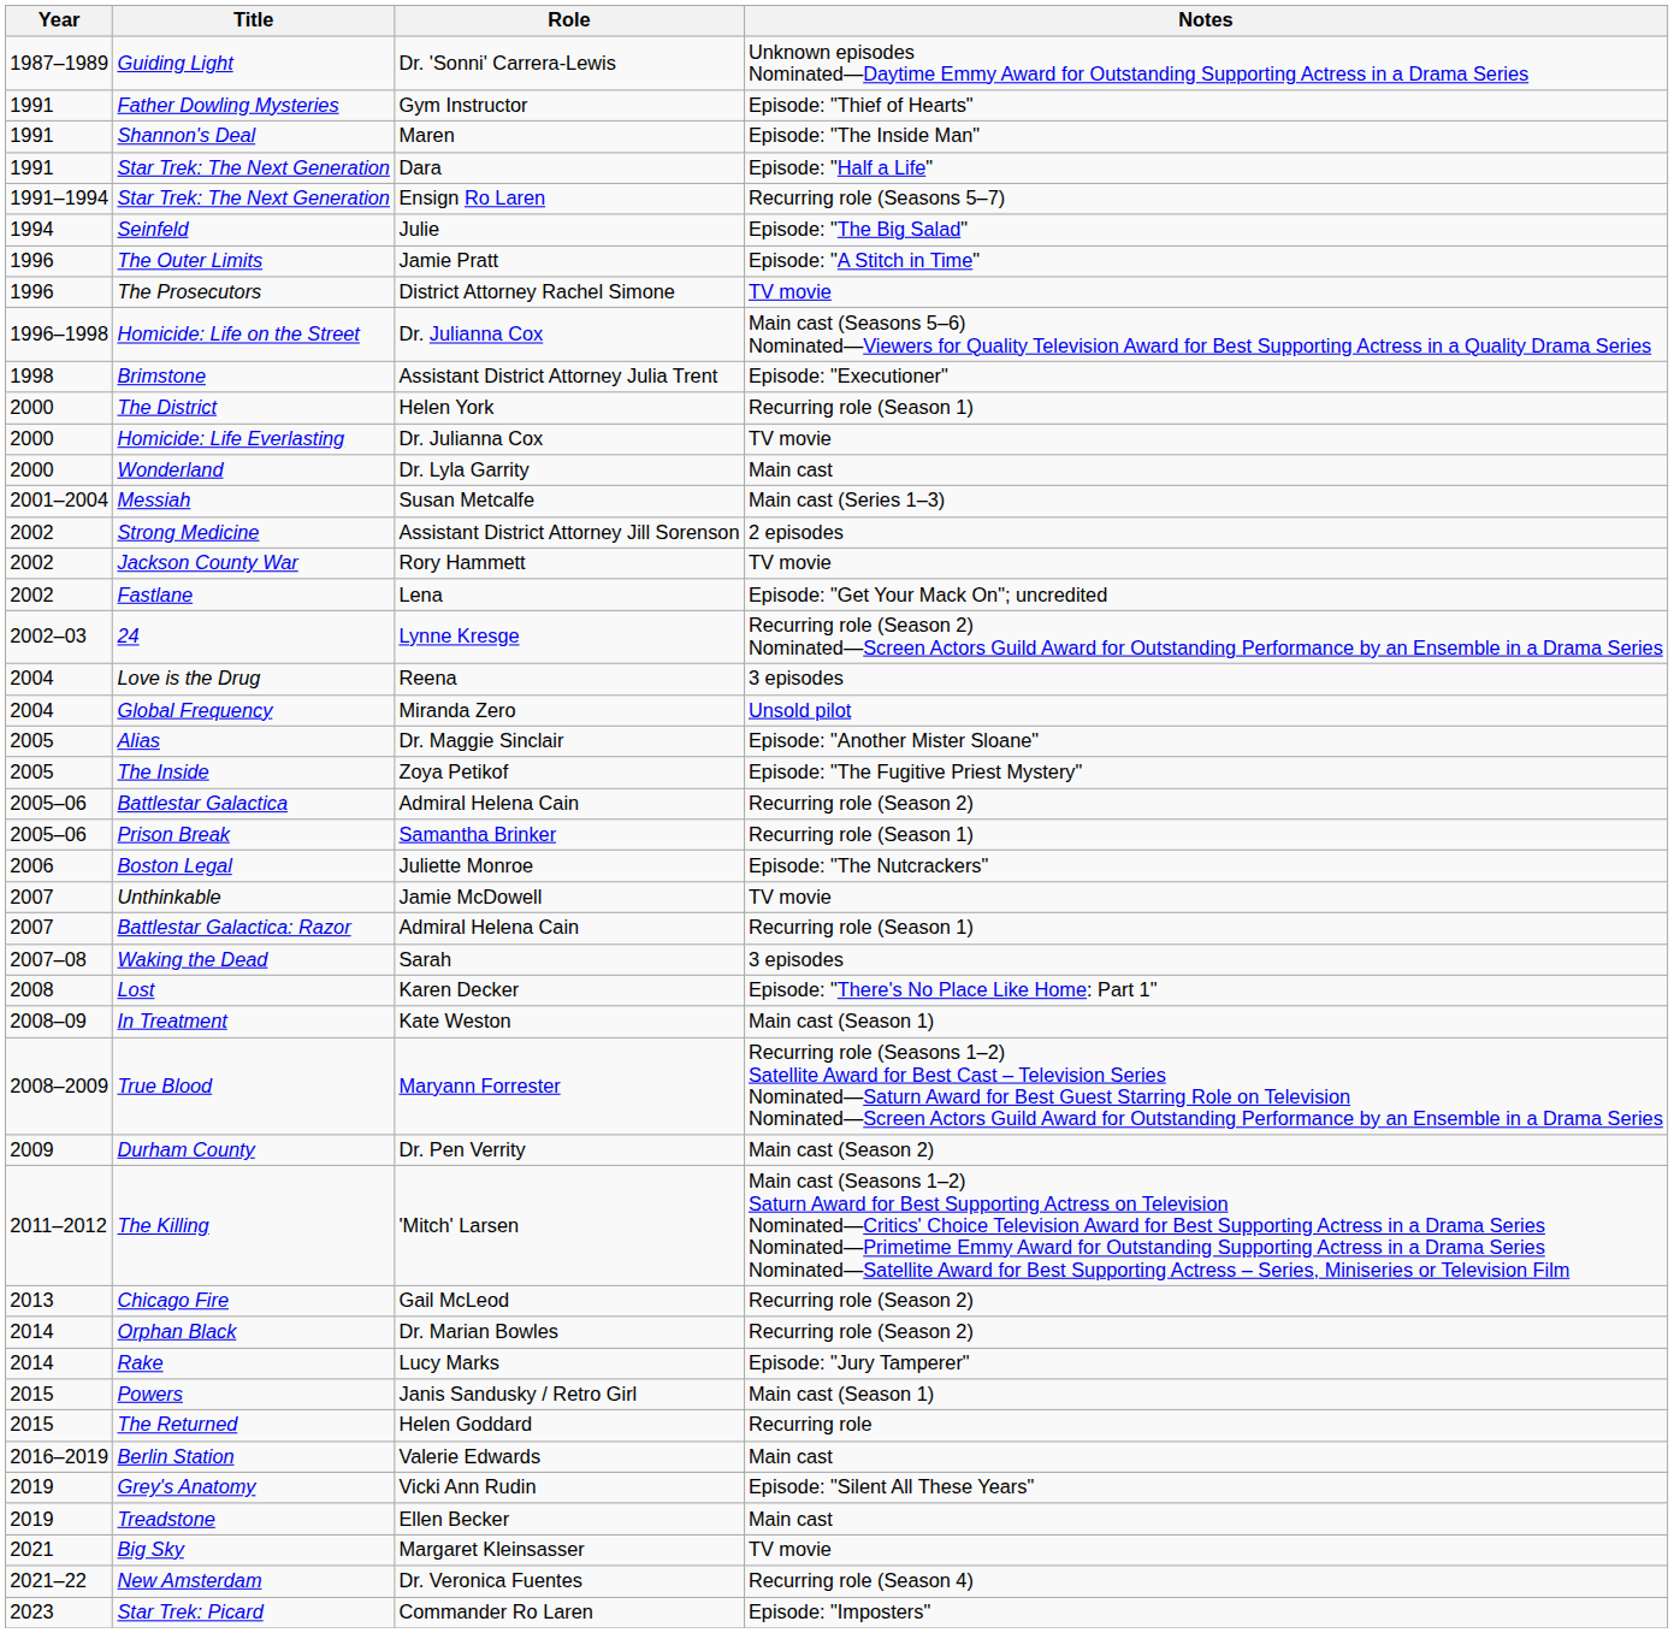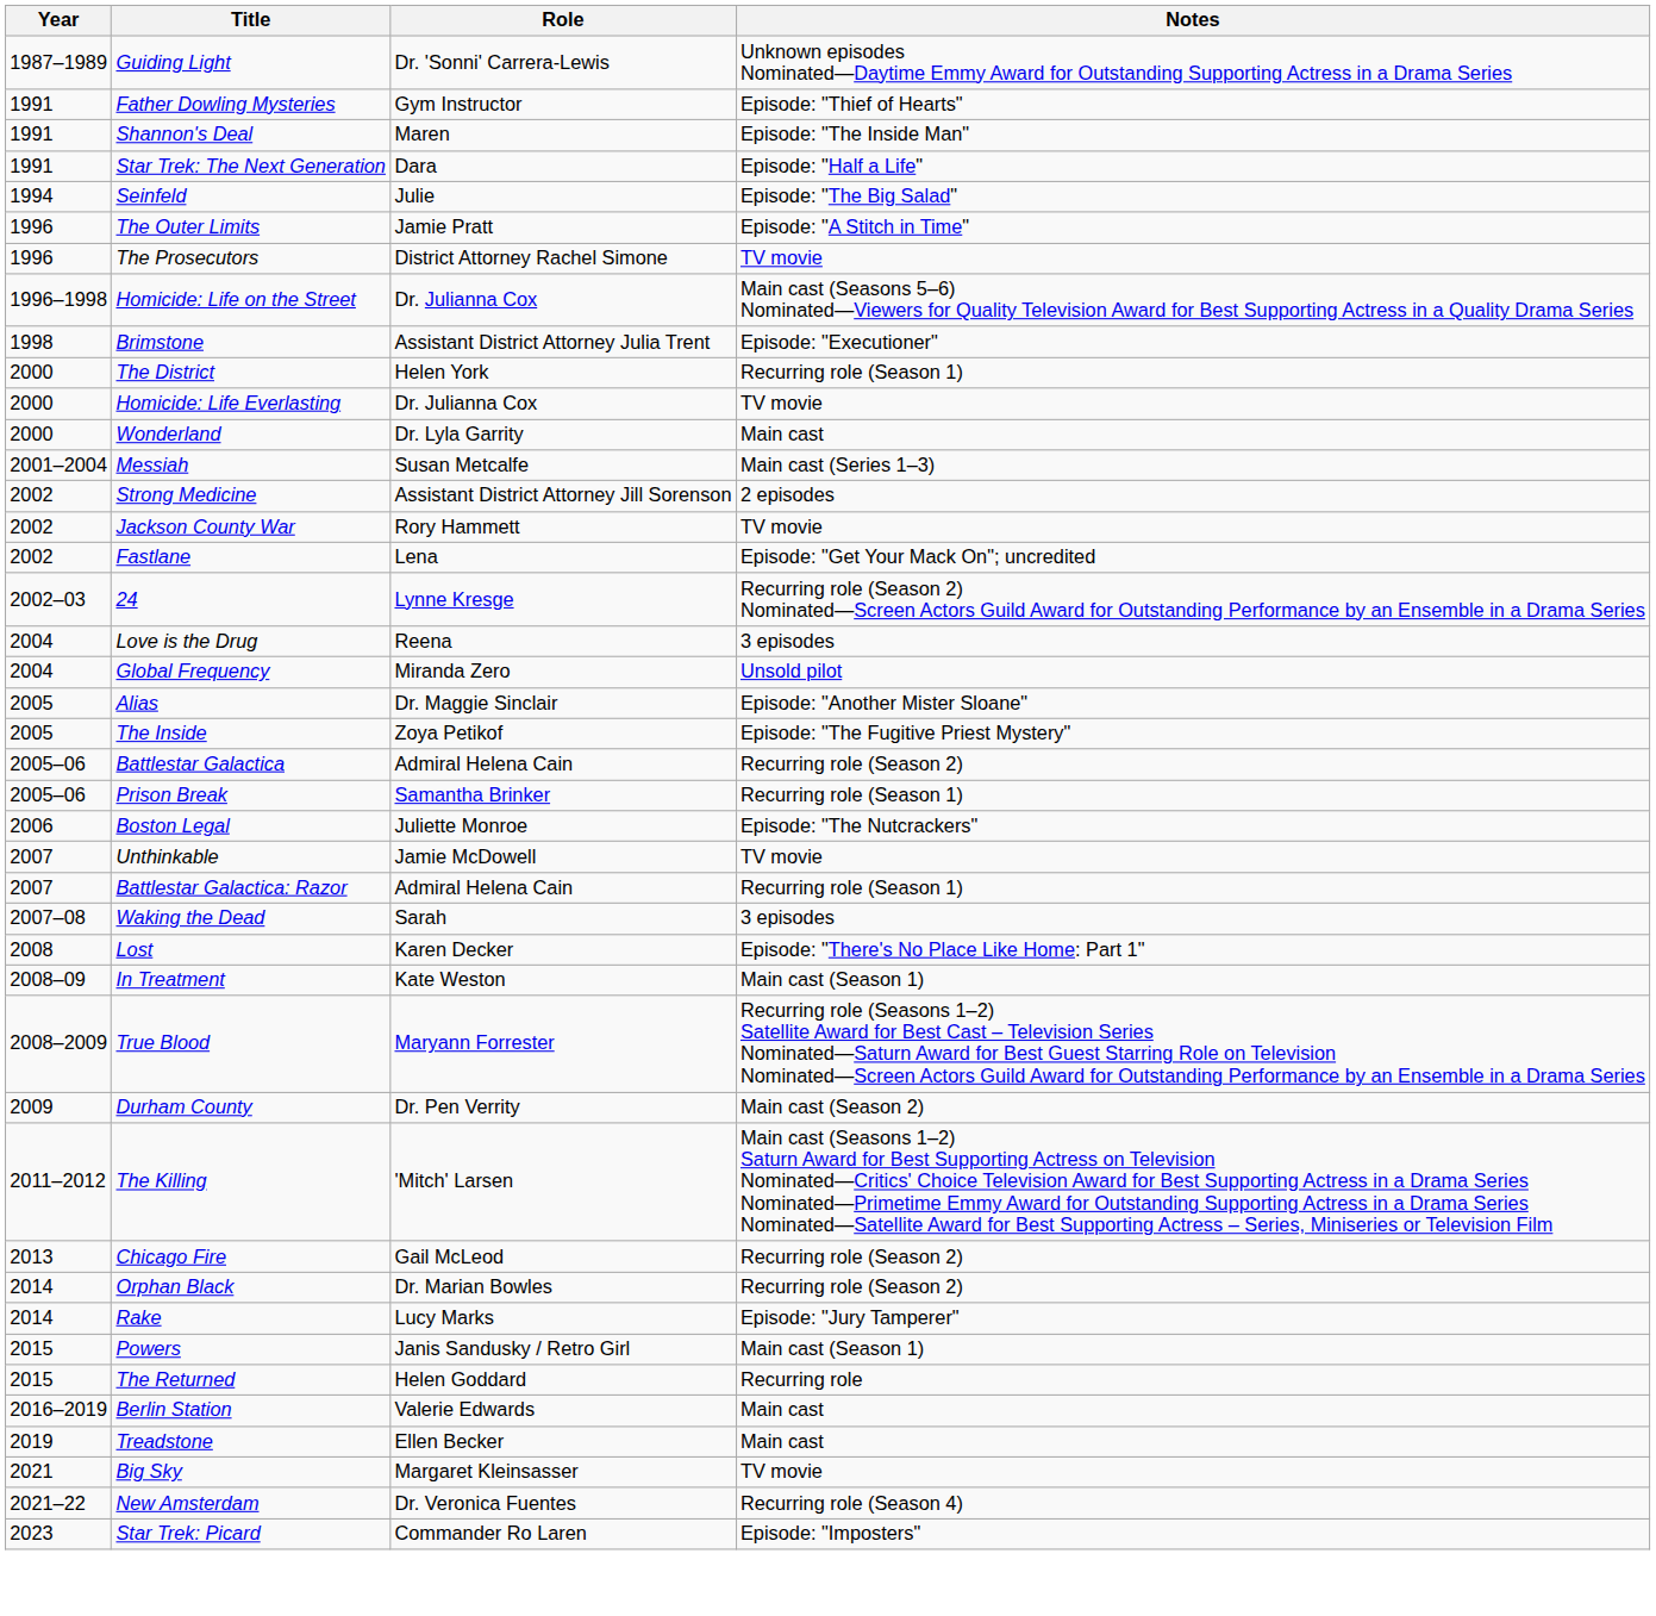- row: 1991–1994 | Star Trek: The Next Generation | Ensign Ro Laren | Recurring role (Seasons 5–7)
- row: 2019 | Grey's Anatomy | Vicki Ann Rudin | Episode: "Silent All These Years"
